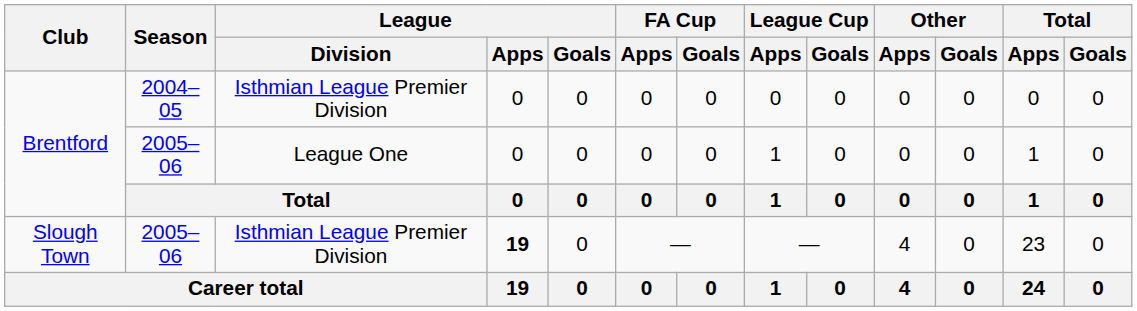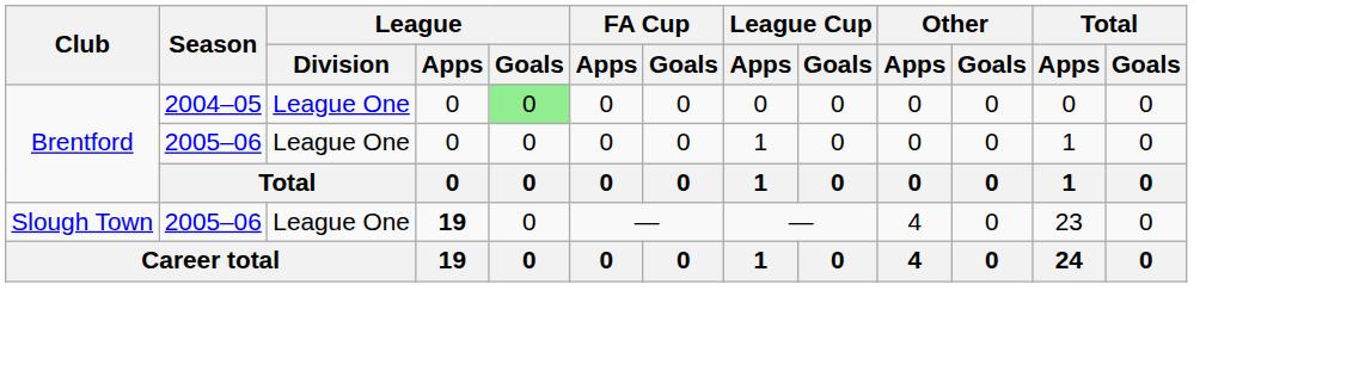Brentford / 2004–05 | League / Division: Isthmian League Premier Division -> League One
Brentford / 2004–05 | League / Goals: no background -> lightgreen background
Slough Town | League / Division: Isthmian League Premier Division -> League One
